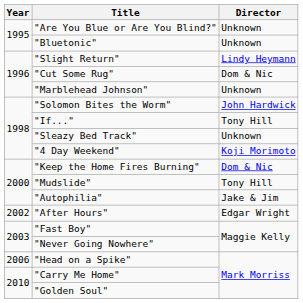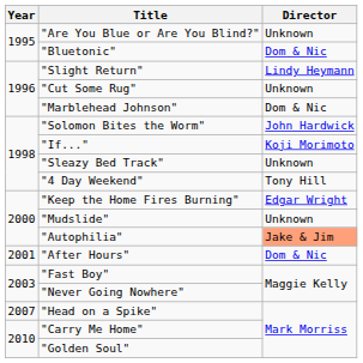"Bluetonic" | Director: Unknown -> Dom & Nic
"Cut Some Rug" | Director: Dom & Nic -> Unknown
"Marblehead Johnson" | Director: Unknown -> Dom & Nic
"If..." | Director: Tony Hill -> Koji Morimoto
"4 Day Weekend" | Director: Koji Morimoto -> Tony Hill
"Keep the Home Fires Burning" | Director: Dom & Nic -> Edgar Wright
"Mudslide" | Director: Tony Hill -> Unknown
"Autophilia" | Director: no background -> lightsalmon background
"After Hours" | Year: 2002 -> 2001
"After Hours" | Director: Edgar Wright -> Dom & Nic
"Head on a Spike" | Year: 2006 -> 2007
